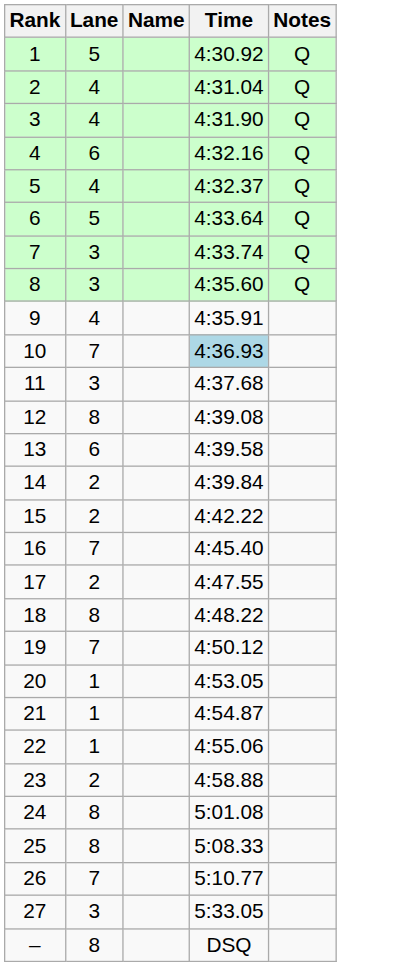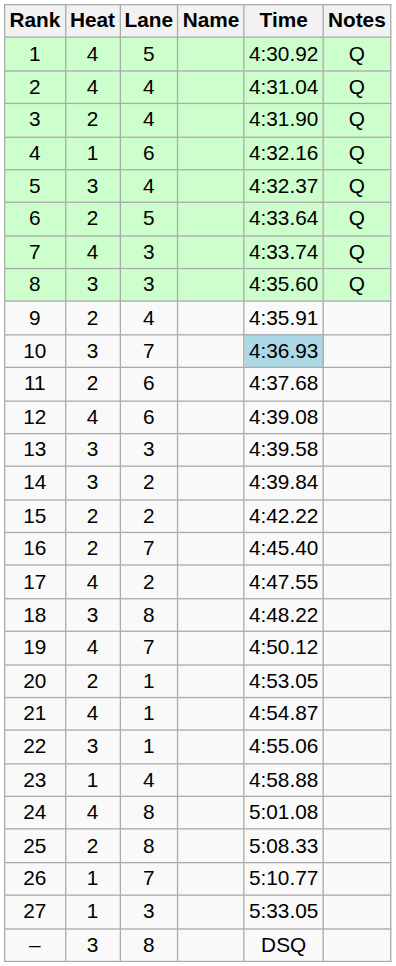+ column: Heat | 4 | 4 | 2 | 1 | 3 | 2 | 4 | 3 | 2 | 3 | 2 | 4 | 3 | 3 | 2 | 2 | 4 | 3 | 4 | 2 | 4 | 3 | 1 | 4 | 2 | 1 | 1 | 3
11 | Lane: 3 -> 6
12 | Lane: 8 -> 6
13 | Lane: 6 -> 3
23 | Lane: 2 -> 4
